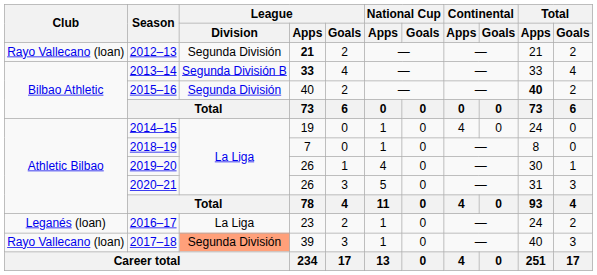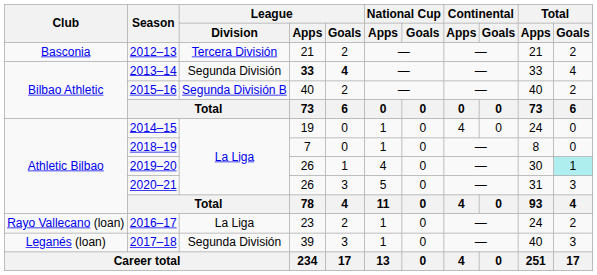2012–13 | Club: Rayo Vallecano (loan) -> Basconia
2012–13 | League / Division: Segunda División -> Tercera División
2012–13 | League / Apps: bold -> normal
2013–14 | League / Division: Segunda División B -> Segunda División
2013–14 | League / Goals: normal -> bold
2015–16 | League / Division: Segunda División -> Segunda División B
2015–16 | Total / Apps: bold -> normal
2019–20 | Total / Goals: no background -> paleturquoise background
2016–17 | Club: Leganés (loan) -> Rayo Vallecano (loan)
2017–18 | Club: Rayo Vallecano (loan) -> Leganés (loan)
2017–18 | League / Division: lightsalmon background -> no background
